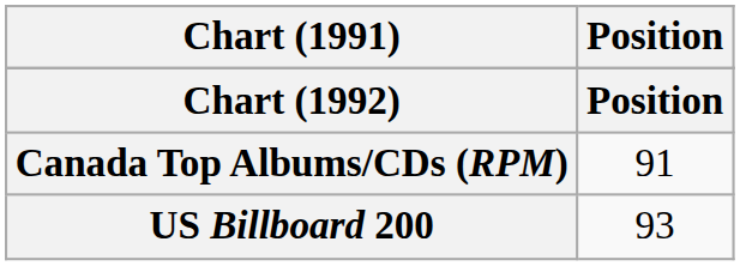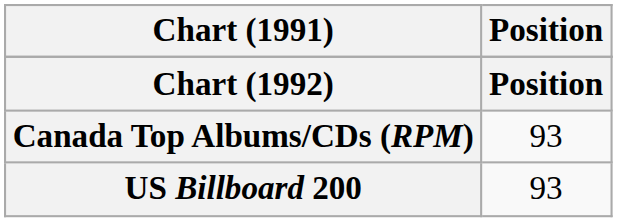Canada Top Albums/CDs (RPM) | Position: 91 -> 93
